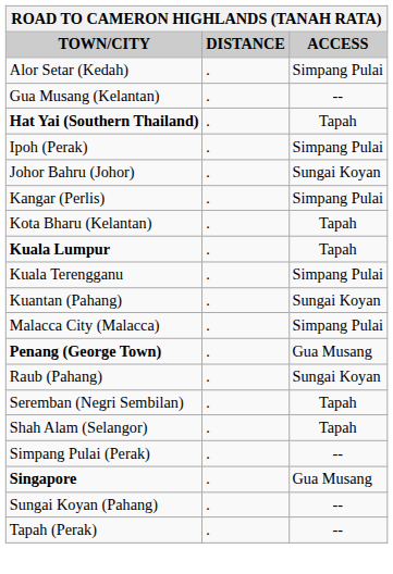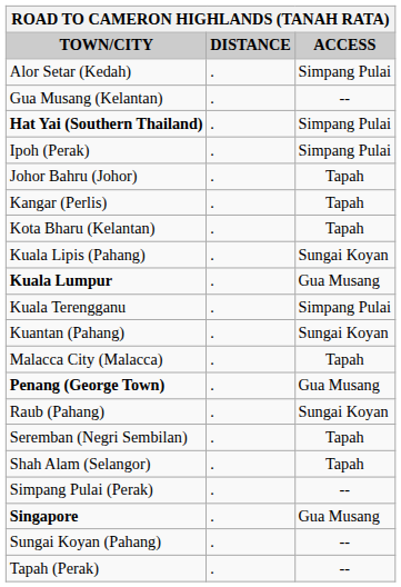Hat Yai (Southern Thailand) | ACCESS: Tapah -> Simpang Pulai
Johor Bahru (Johor) | ACCESS: Sungai Koyan -> Tapah
Kangar (Perlis) | ACCESS: Simpang Pulai -> Tapah
+ row: Kuala Lipis (Pahang) | . | Sungai Koyan
Kuala Lumpur | ACCESS: Tapah -> Gua Musang
Malacca City (Malacca) | ACCESS: Simpang Pulai -> Tapah
